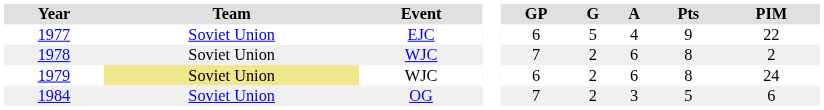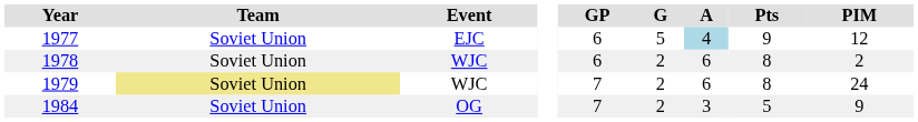1977 | A: no background -> lightblue background
1977 | PIM: 22 -> 12
1978 | GP: 7 -> 6
1979 | GP: 6 -> 7
1984 | PIM: 6 -> 9
